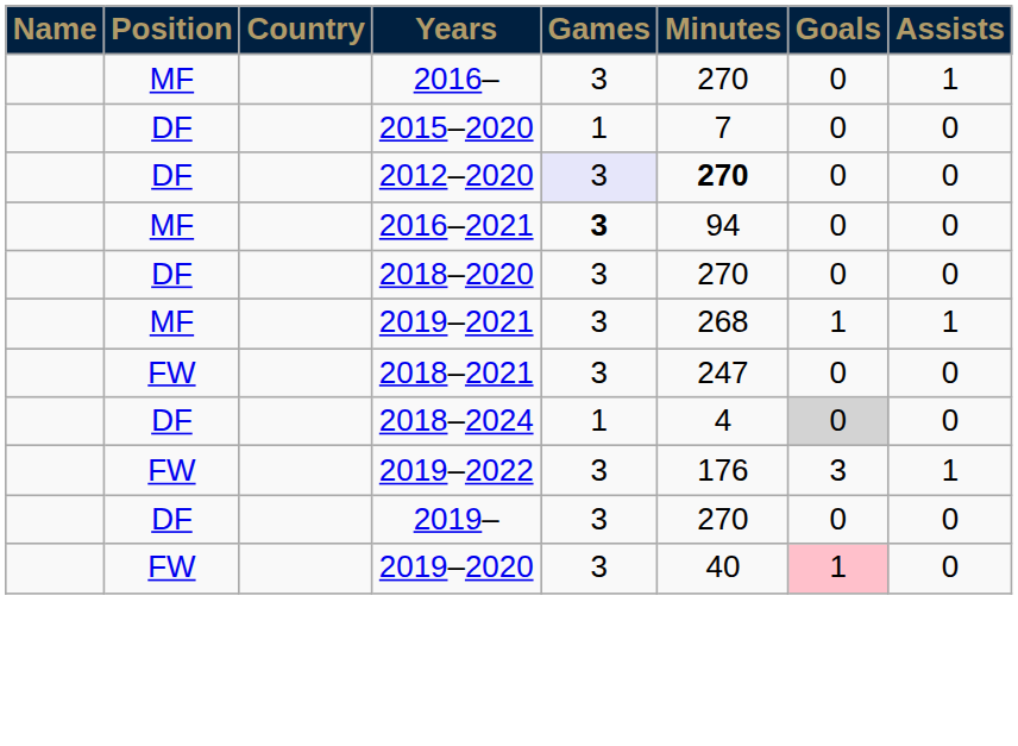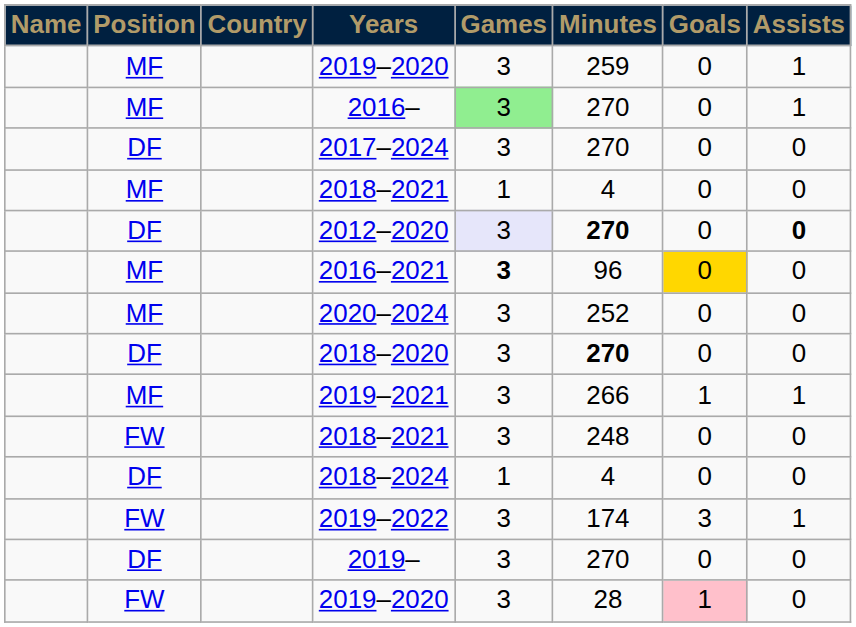+ row: MF | 2019–2020 | 3 | 259 | 0 | 1
2016– | Games: no background -> lightgreen background
- row: DF | 2015–2020 | 1 | 7 | 0 | 0
+ row: DF | 2017–2024 | 3 | 270 | 0 | 0
+ row: MF | 2018–2021 | 1 | 4 | 0 | 0
2012–2020 | Assists: normal -> bold
2016–2021 | Minutes: 94 -> 96
2016–2021 | Goals: no background -> gold background
+ row: MF | 2020–2024 | 3 | 252 | 0 | 0
2018–2020 | Minutes: normal -> bold
2019–2021 | Minutes: 268 -> 266
FW / 2018–2021 | Minutes: 247 -> 248
2018–2024 | Goals: lightgrey background -> no background
2019–2022 | Minutes: 176 -> 174
FW / 2019–2020 | Minutes: 40 -> 28
